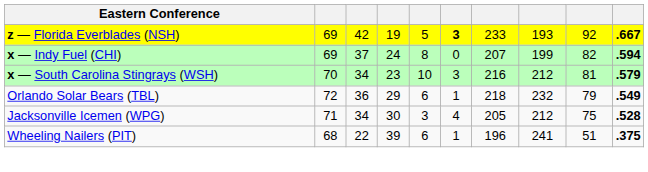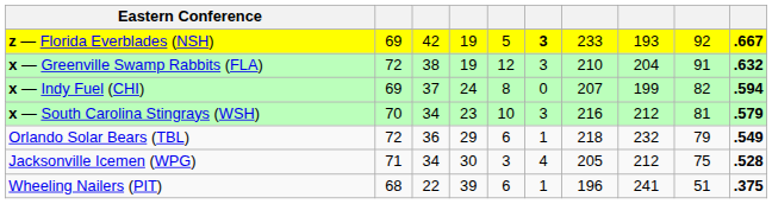+ row: x — Greenville Swamp Rabbits (FLA) | 72 | 38 | 19 | 12 | 3 | 210 | 204 | 91 | .632
